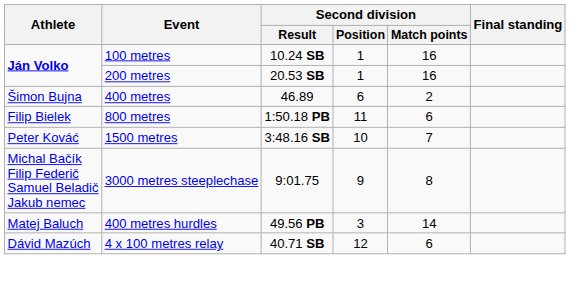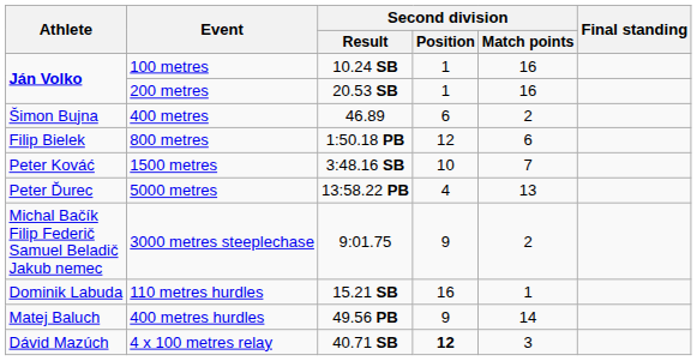800 metres | Second division / Position: 11 -> 12
+ row: Peter Ďurec | 5000 metres | 13:58.22 PB | 4 | 13
3000 metres steeplechase | Second division / Match points: 8 -> 2
+ row: Dominik Labuda | 110 metres hurdles | 15.21 SB | 16 | 1
400 metres hurdles | Second division / Position: 3 -> 9
4 x 100 metres relay | Second division / Position: normal -> bold
4 x 100 metres relay | Second division / Match points: 6 -> 3
